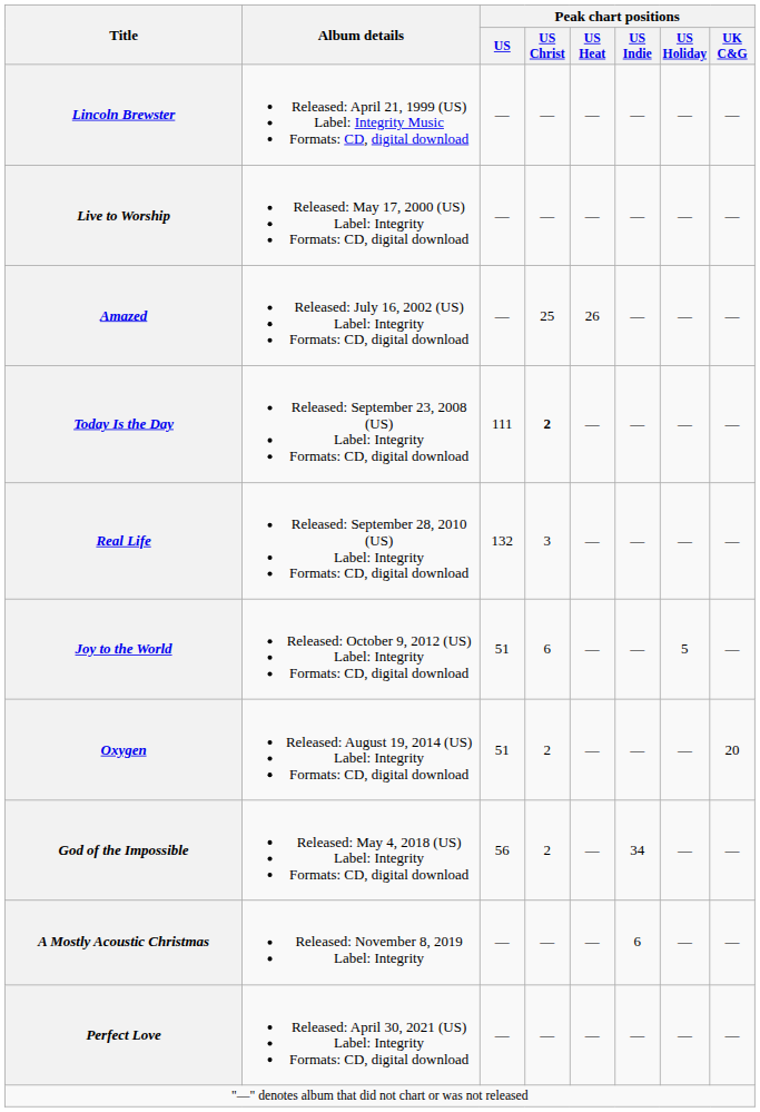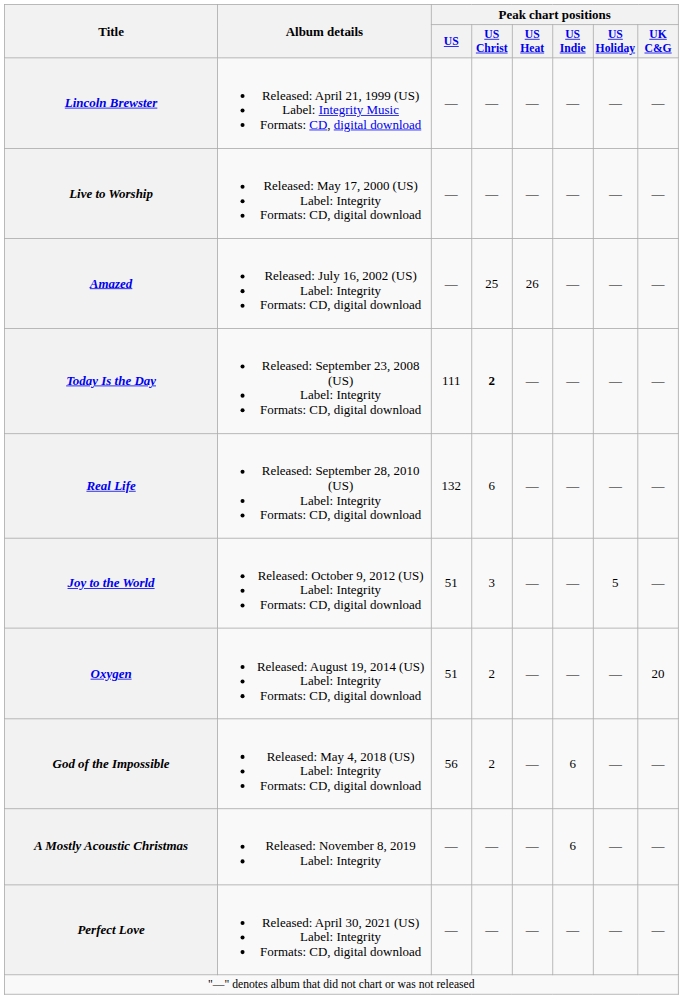Real Life | Peak chart positions / US Christ: 3 -> 6
Joy to the World | Peak chart positions / US Christ: 6 -> 3
God of the Impossible | Peak chart positions / US Indie: 34 -> 6
